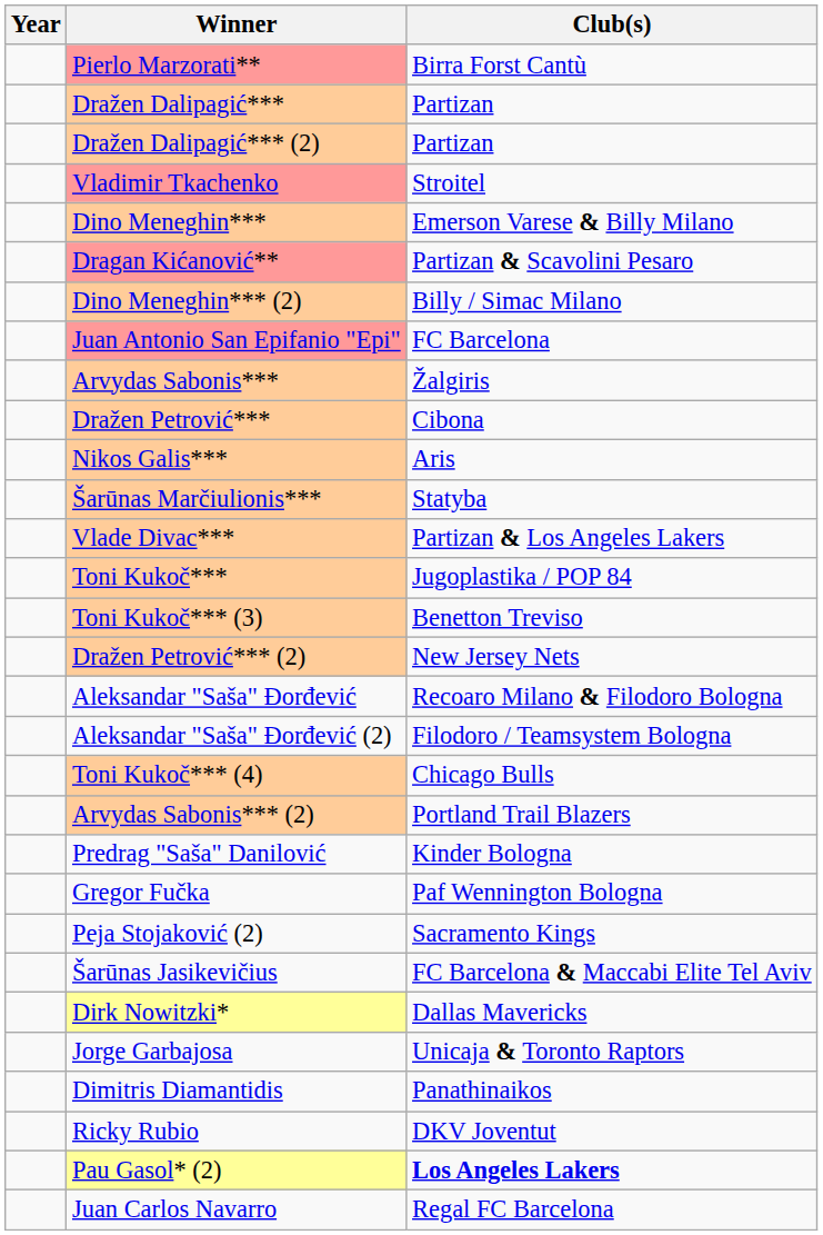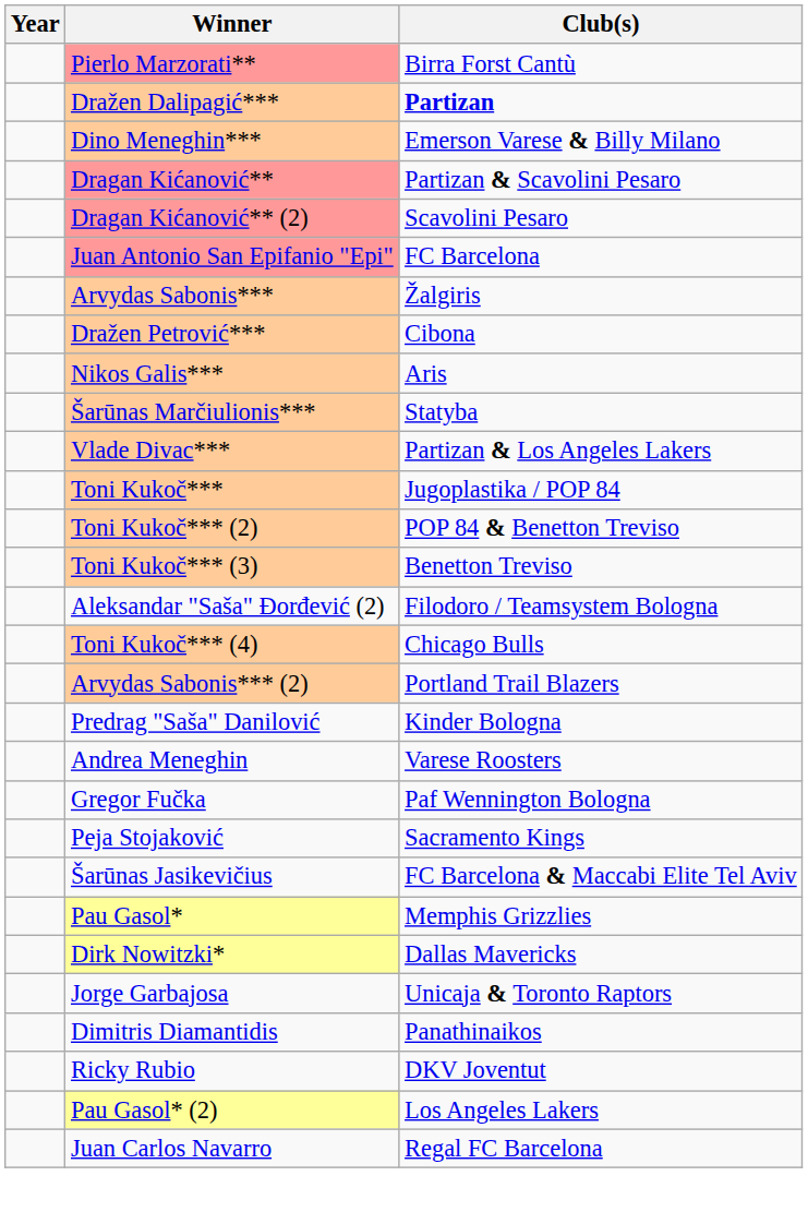Dražen Dalipagić*** | Club(s): normal -> bold
- row: Dražen Dalipagić*** (2) | Partizan
- row: Vladimir Tkachenko | Stroitel
+ row: Dragan Kićanović** (2) | Scavolini Pesaro
- row: Dino Meneghin*** (2) | Billy / Simac Milano
+ row: Toni Kukoč*** (2) | POP 84 & Benetton Treviso
- row: Dražen Petrović*** (2) | New Jersey Nets
- row: Aleksandar "Saša" Đorđević | Recoaro Milano & Filodoro Bologna
+ row: Andrea Meneghin | Varese Roosters
+ row: Peja Stojaković | Sacramento Kings
- row: Peja Stojaković (2) | Sacramento Kings
+ row: Pau Gasol* | Memphis Grizzlies
Pau Gasol* (2) | Club(s): bold -> normal
